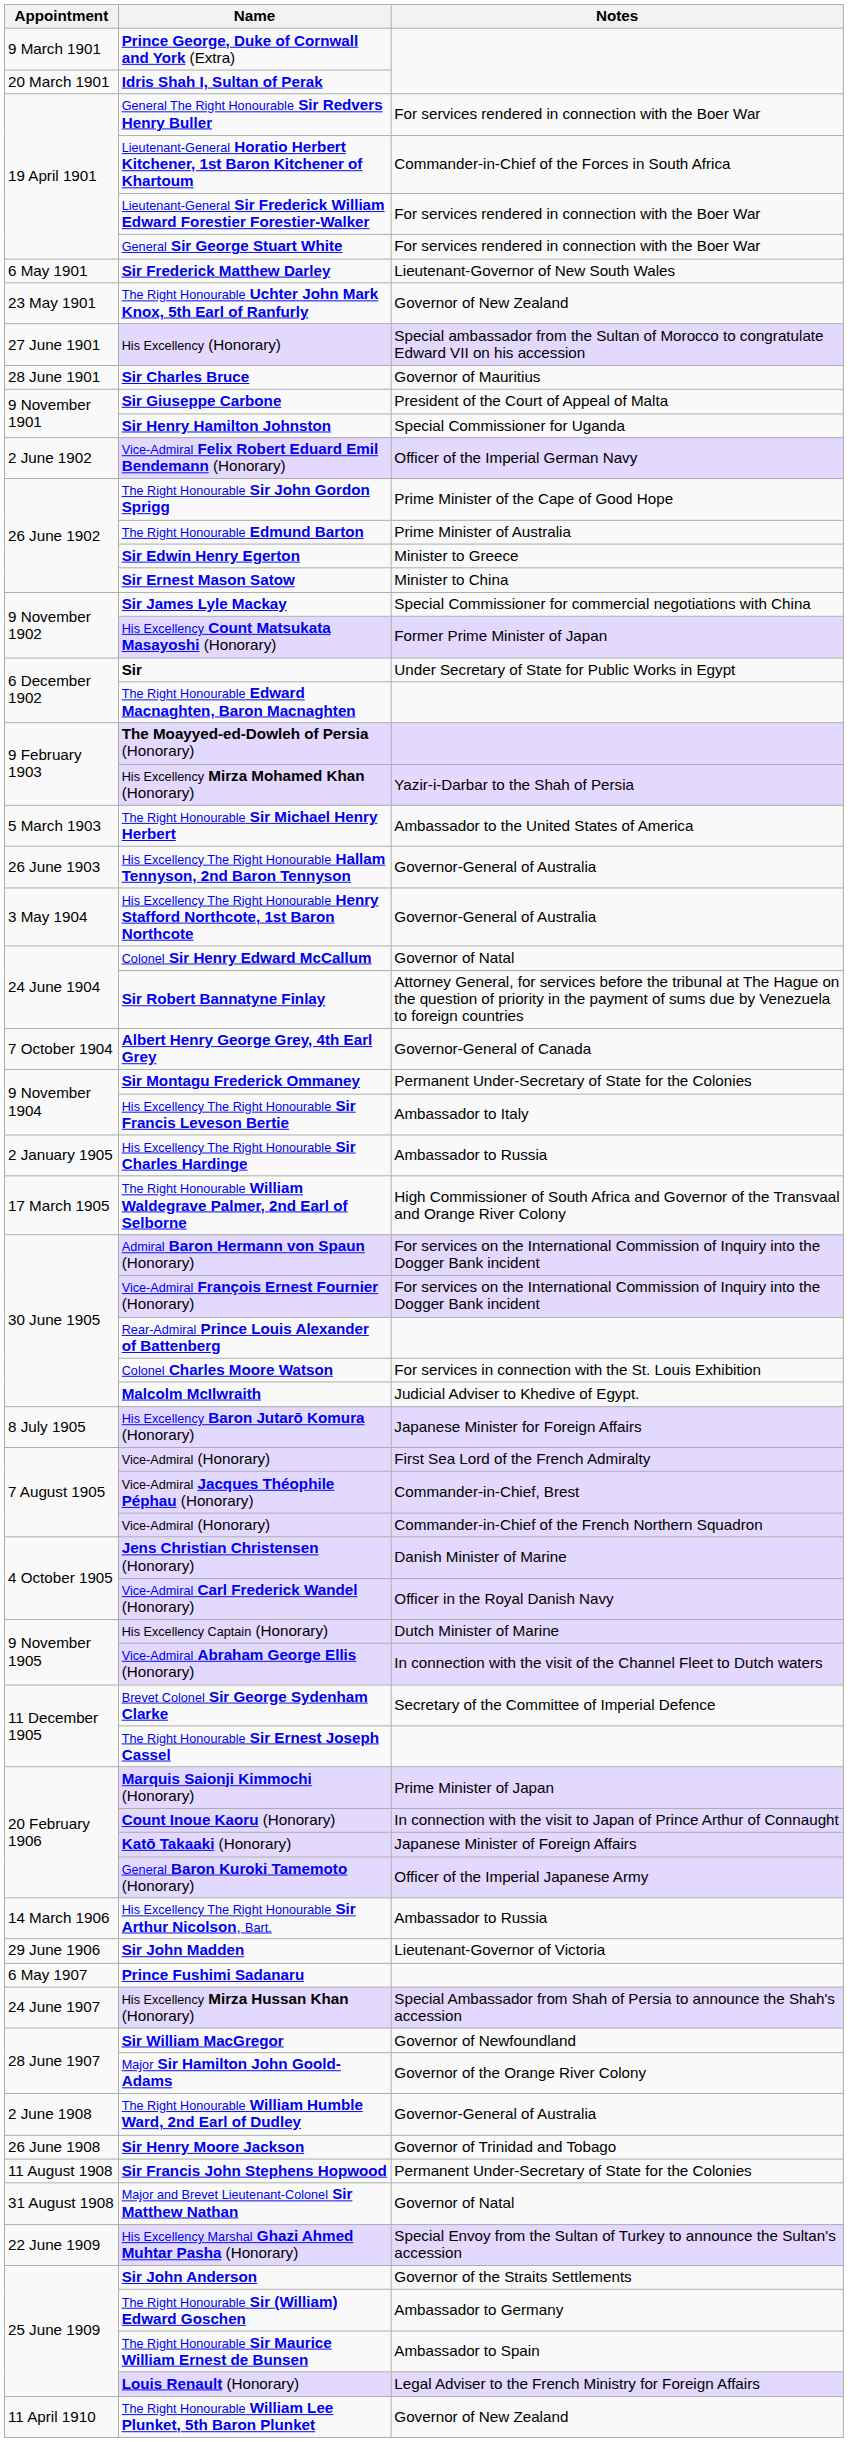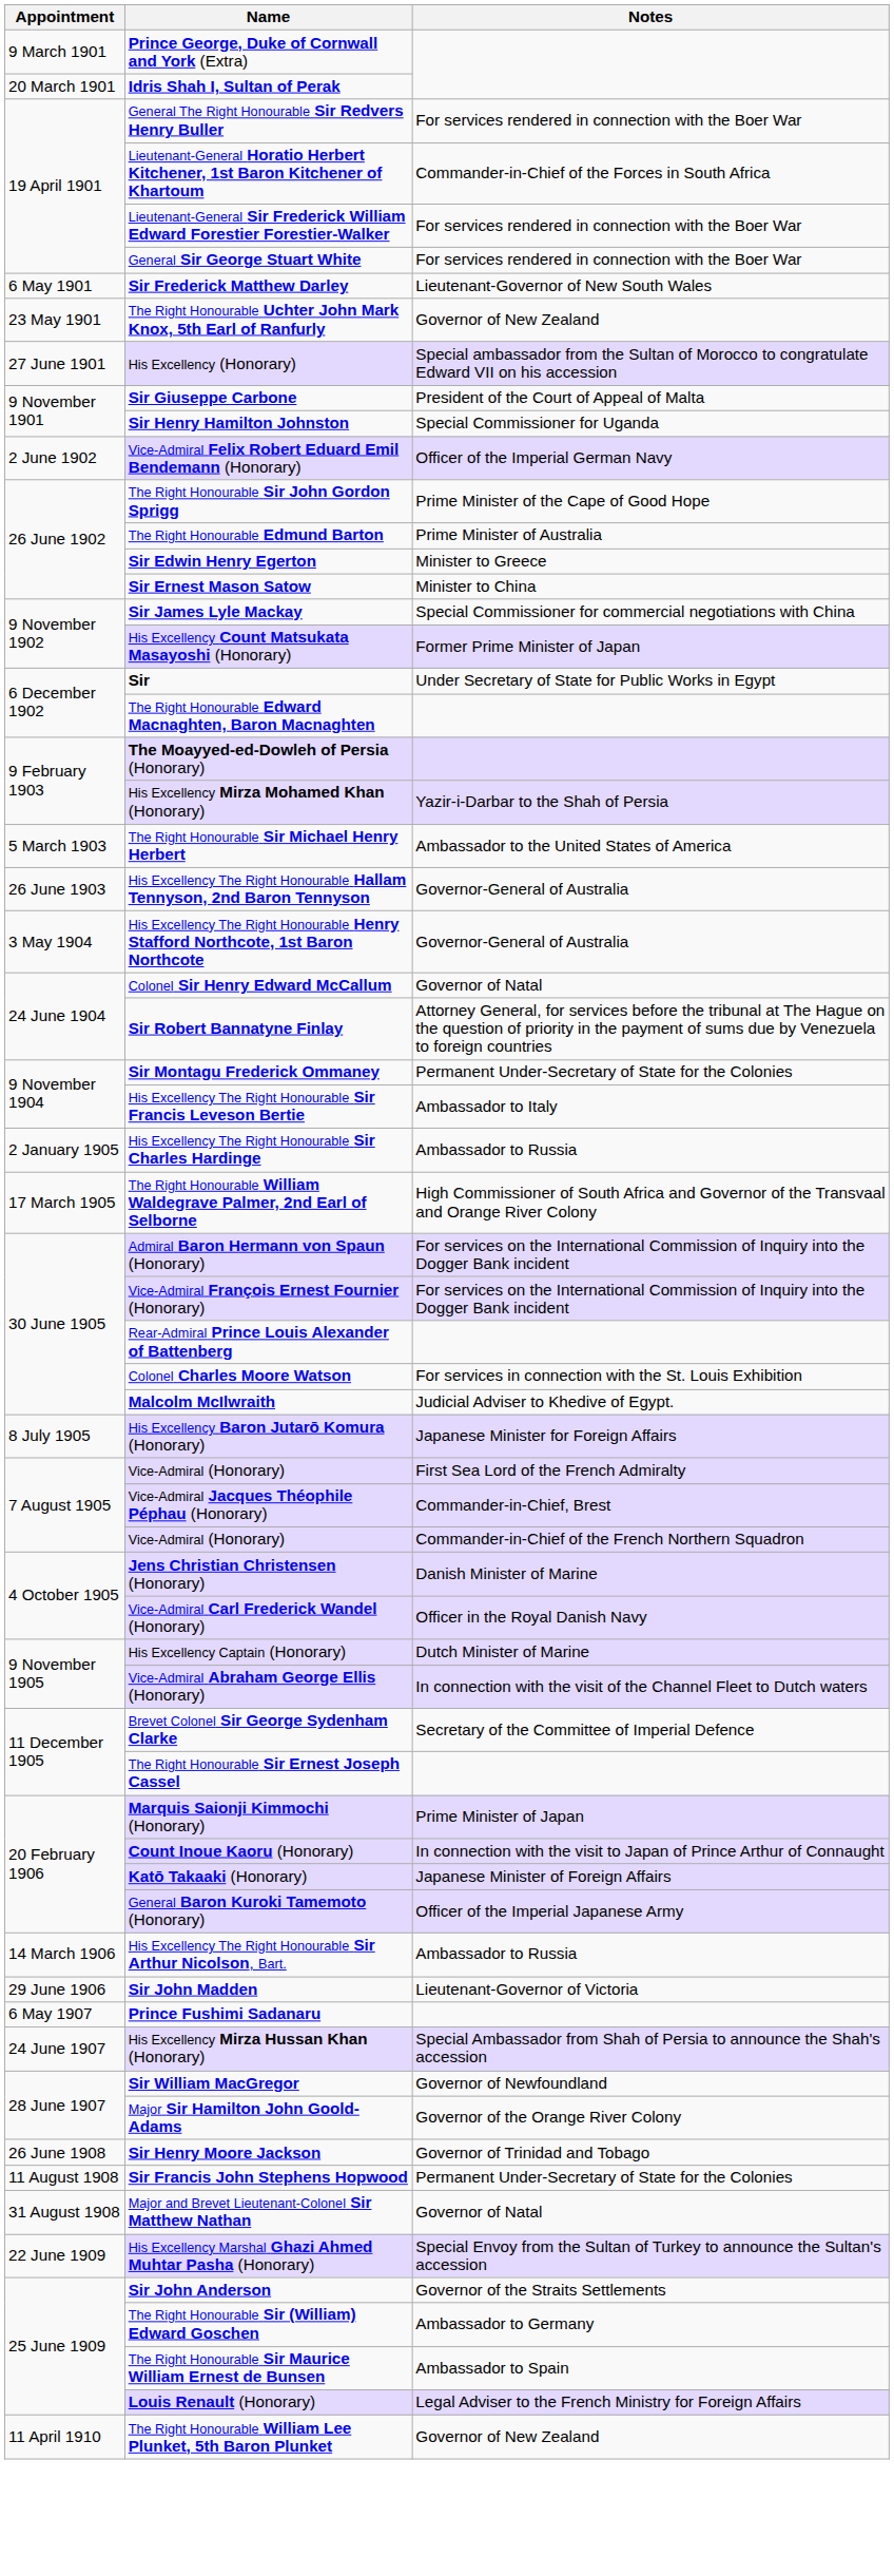- row: 28 June 1901 | Sir Charles Bruce | Governor of Mauritius
- row: 7 October 1904 | Albert Henry George Grey, 4th Earl Grey | Governor-General of Canada
- row: 2 June 1908 | The Right Honourable William Humble Ward, 2nd Earl of Dudley | Governor-General of Australia
